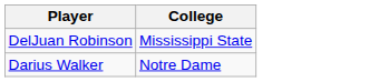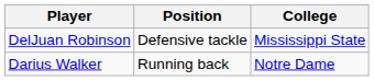+ column: Position | Defensive tackle | Running back
